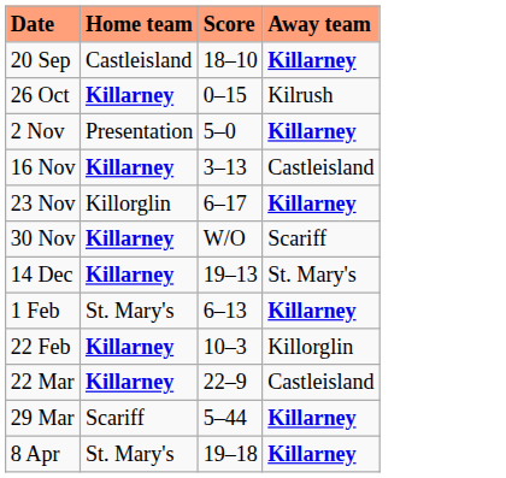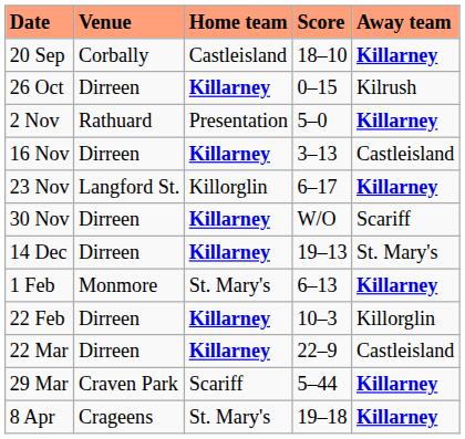+ column: Venue | Corbally | Dirreen | Rathuard | Dirreen | Langford St. | Dirreen | Dirreen | Monmore | Dirreen | Dirreen | Craven Park | Crageens
